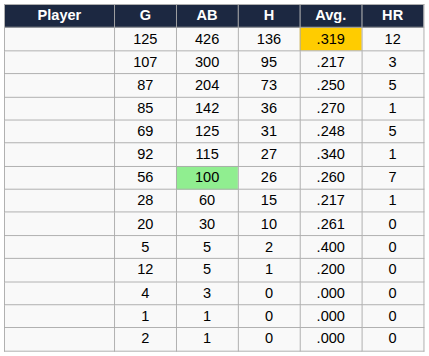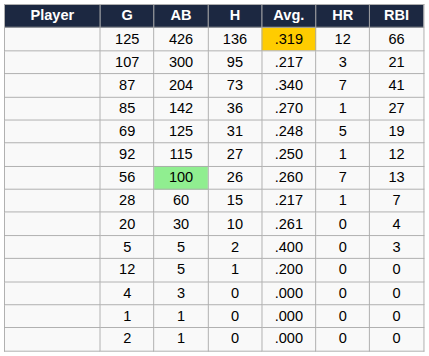+ column: RBI | 66 | 21 | 41 | 27 | 19 | 12 | 13 | 7 | 4 | 3 | 0 | 0 | 0 | 0
87 | Avg.: .250 -> .340
87 | HR: 5 -> 7
92 | Avg.: .340 -> .250
